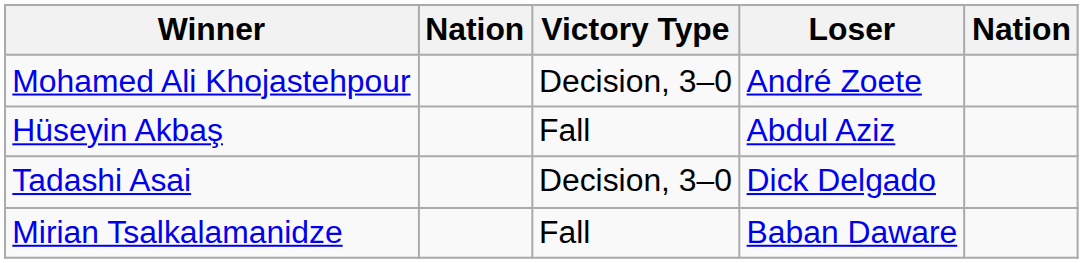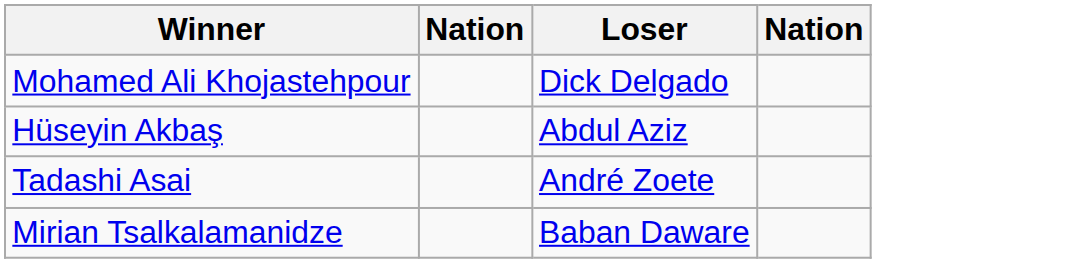- column: Victory Type | Decision, 3–0 | Fall | Decision, 3–0 | Fall
Mohamed Ali Khojastehpour | Loser: André Zoete -> Dick Delgado
Tadashi Asai | Loser: Dick Delgado -> André Zoete
